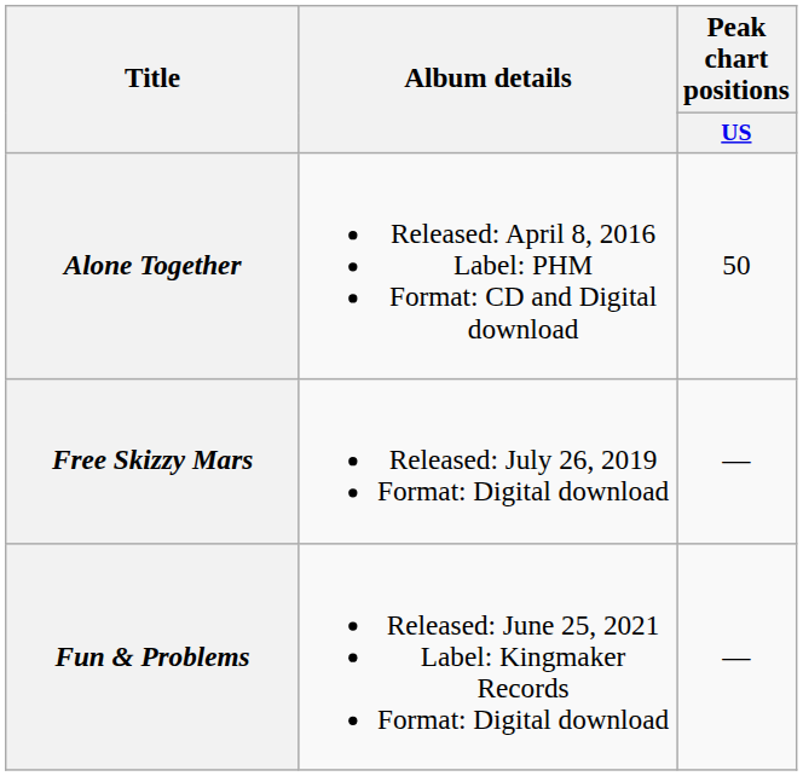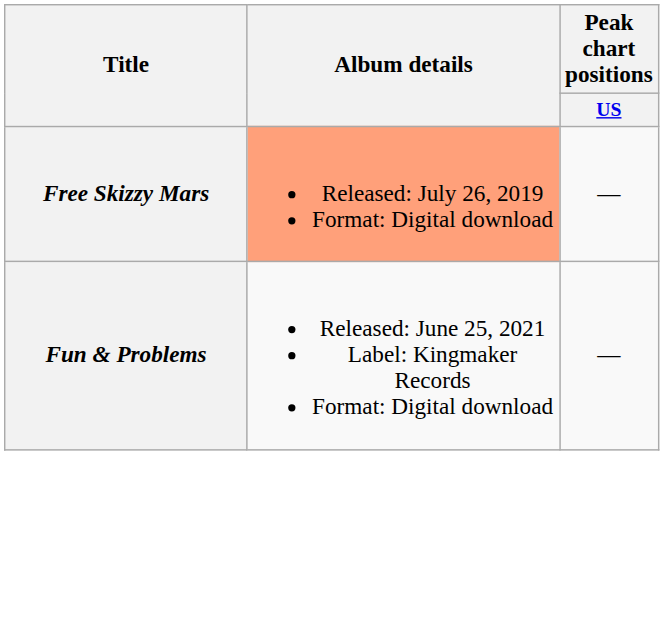- row: Alone Together | Released: April 8, 2016 Label: PHM Format: CD and Digital download | 50
Free Skizzy Mars | Album details: no background -> lightsalmon background
